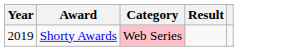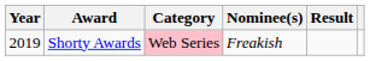+ column: Nominee(s) | Freakish
